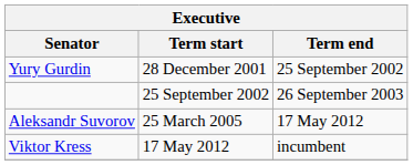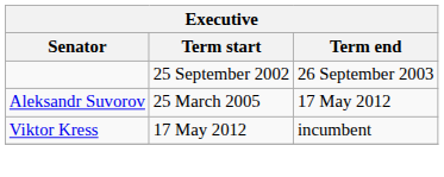- row: Yury Gurdin | 28 December 2001 | 25 September 2002
